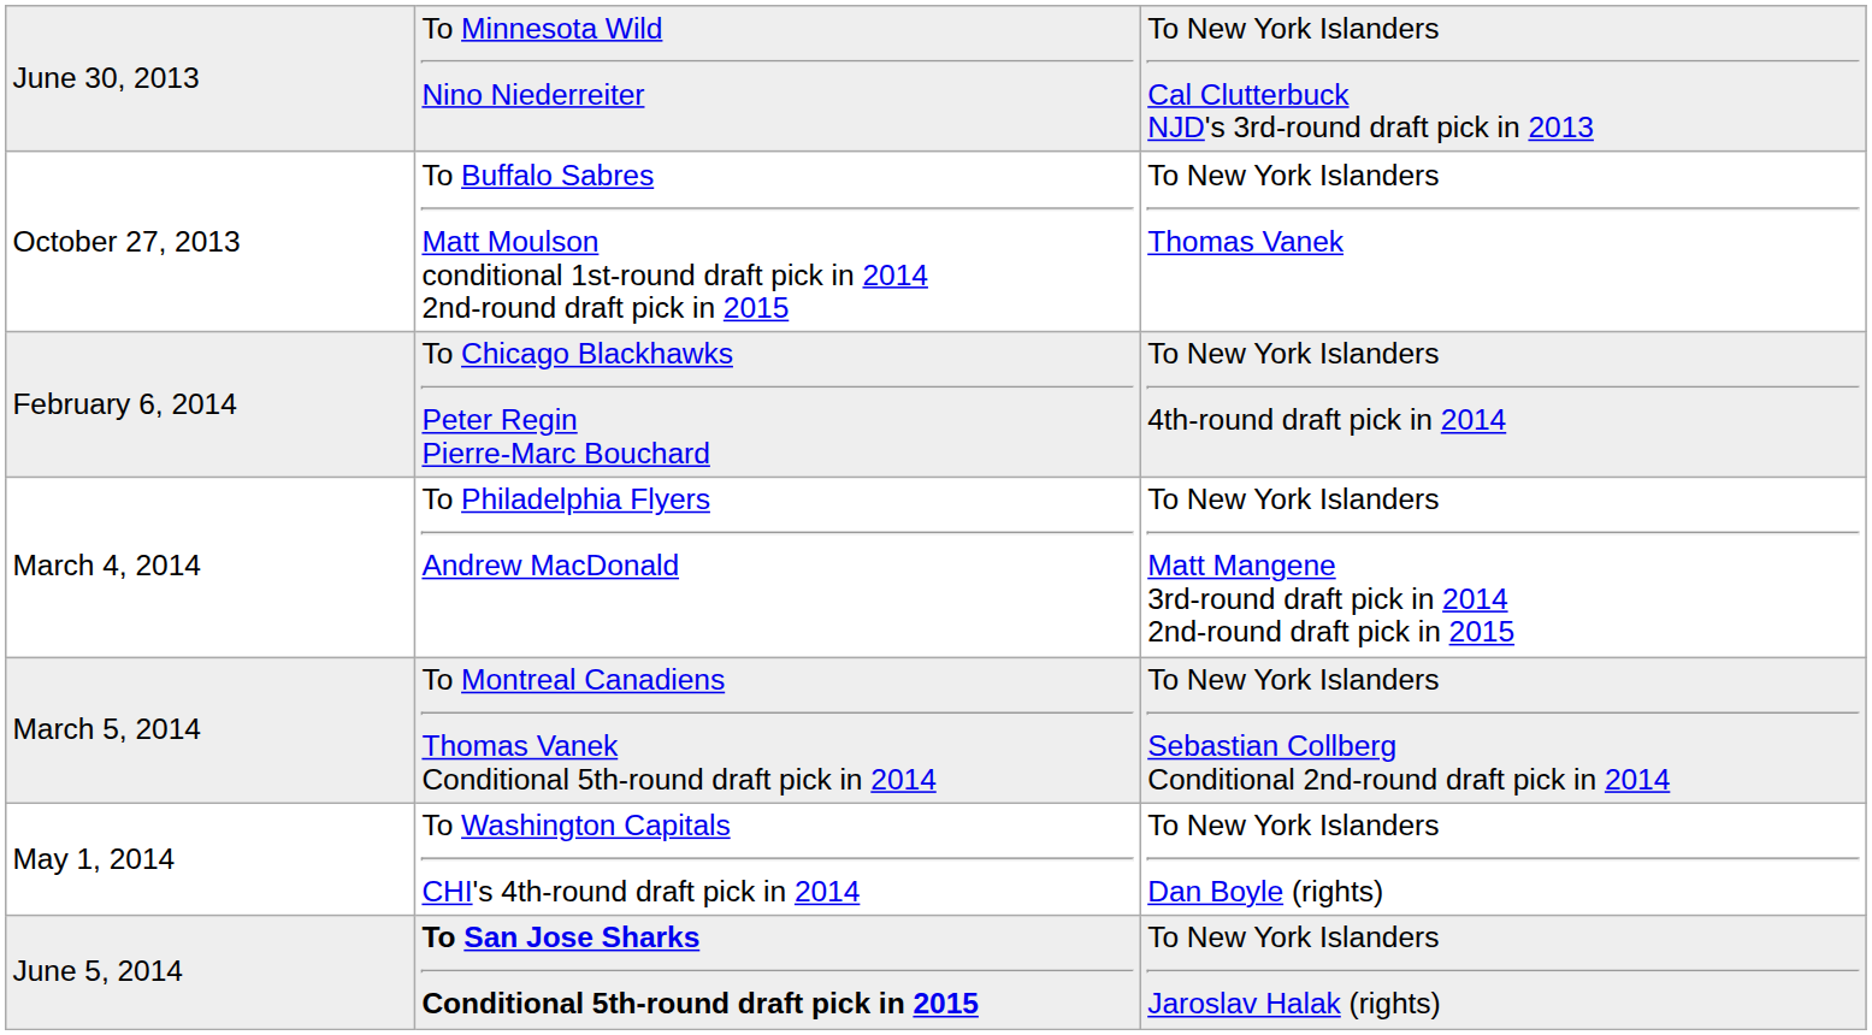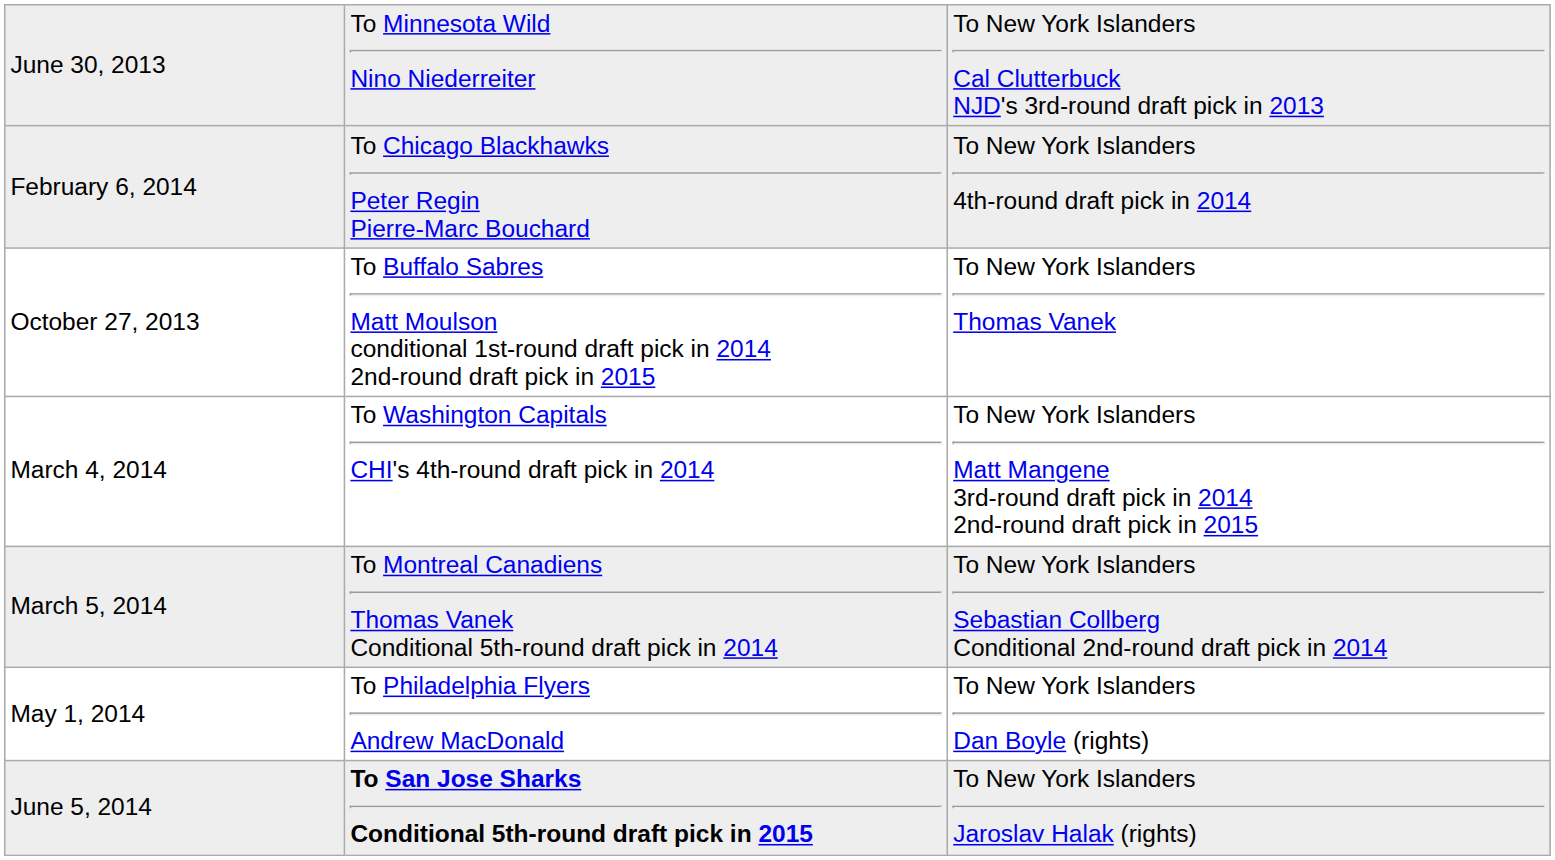rows swapped: October 27, 2013 <-> February 6, 2014
March 4, 2014 | column 2: To Philadelphia Flyers Andrew MacDonald -> To Washington Capitals CHI's 4th-round draft pick in 2014
May 1, 2014 | column 2: To Washington Capitals CHI's 4th-round draft pick in 2014 -> To Philadelphia Flyers Andrew MacDonald
